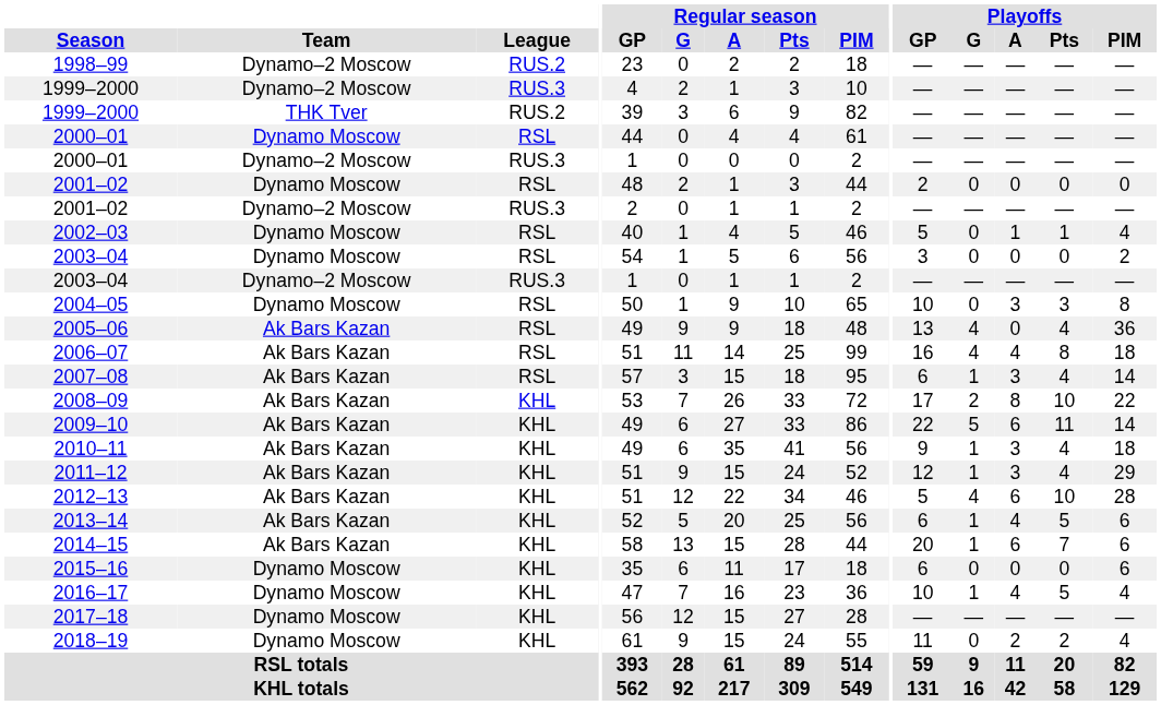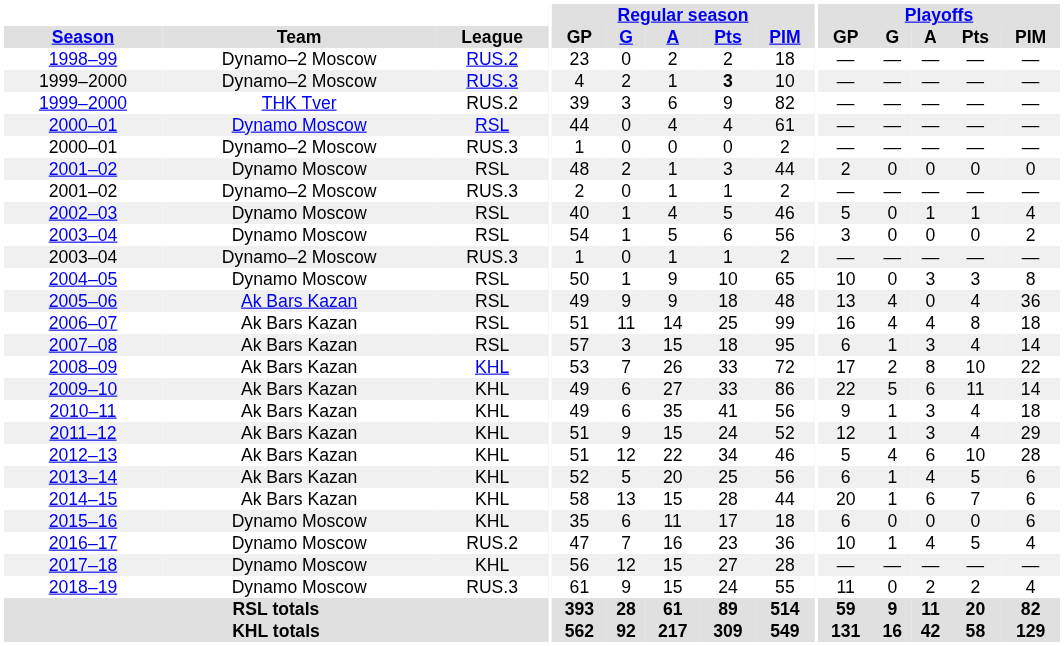1999–2000 / Dynamo–2 Moscow | Regular season / Pts: normal -> bold
2016–17 | League: KHL -> RUS.2
2018–19 | League: KHL -> RUS.3
